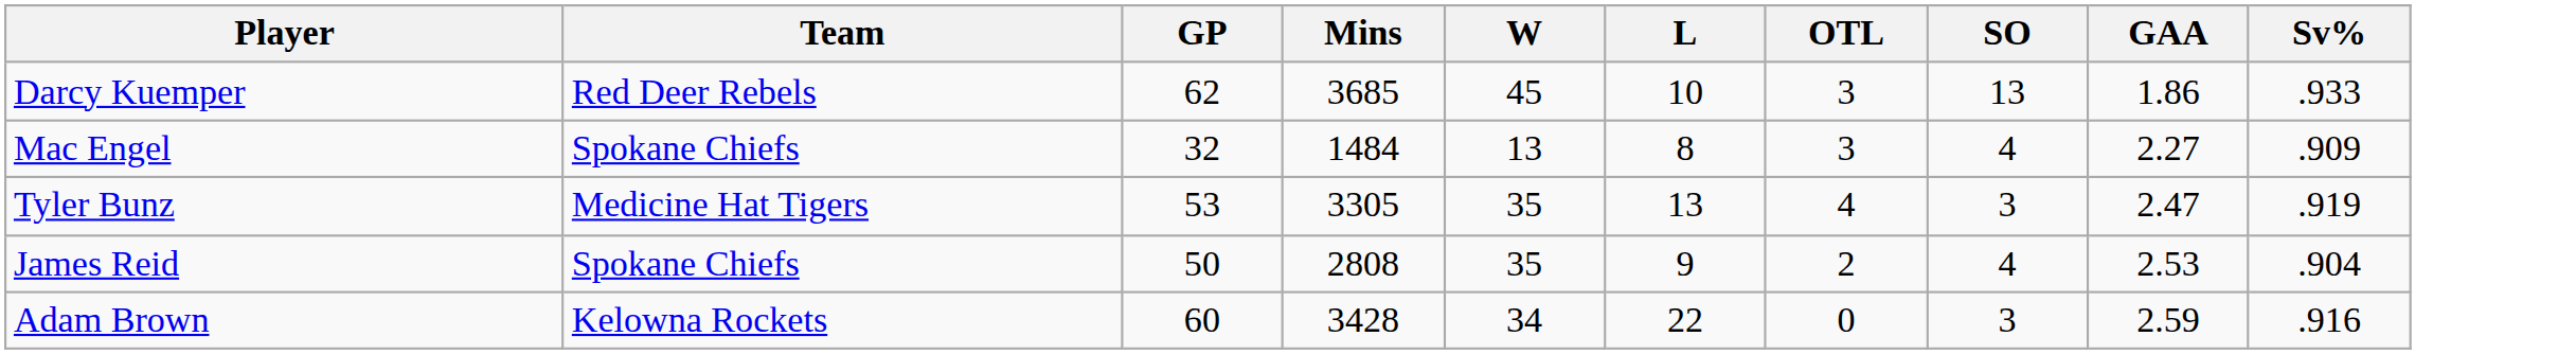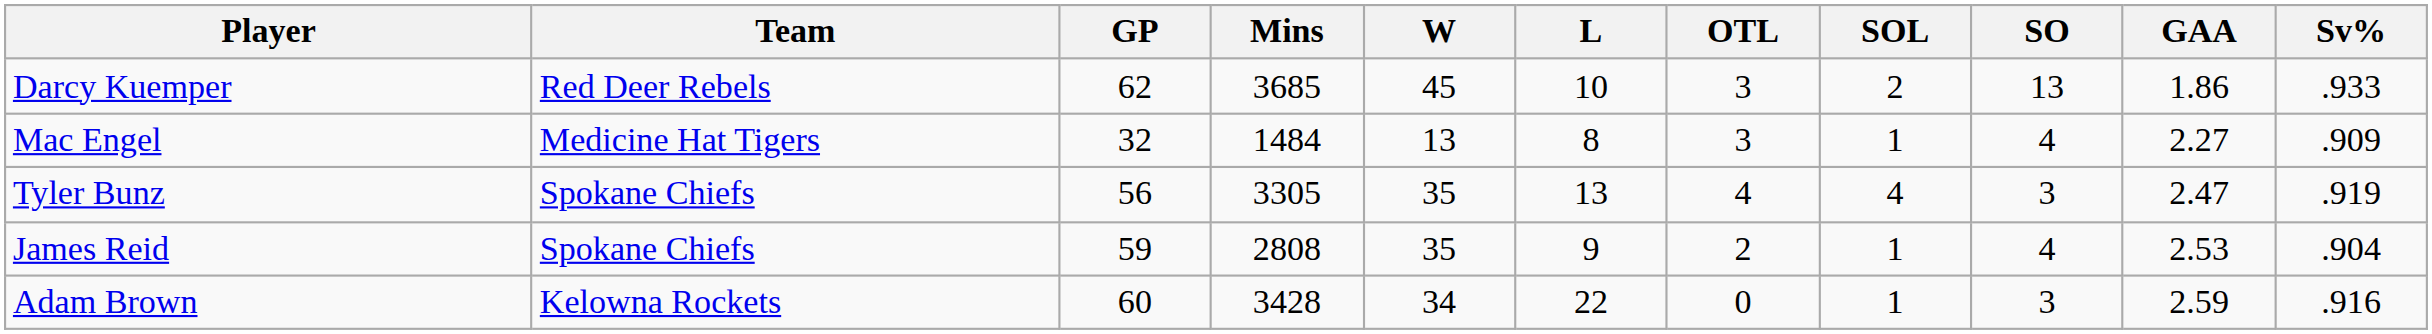+ column: SOL | 2 | 1 | 4 | 1 | 1
Mac Engel | Team: Spokane Chiefs -> Medicine Hat Tigers
Tyler Bunz | Team: Medicine Hat Tigers -> Spokane Chiefs
Tyler Bunz | GP: 53 -> 56
James Reid | GP: 50 -> 59
